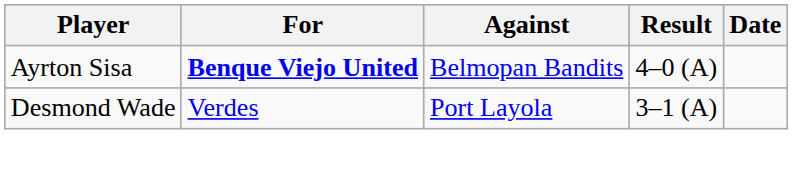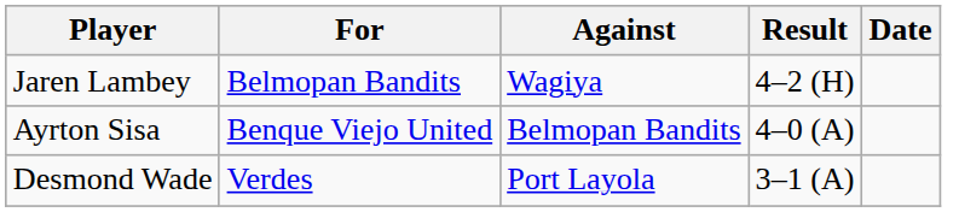+ row: Jaren Lambey | Belmopan Bandits | Wagiya | 4–2 (H)
Ayrton Sisa | For: bold -> normal
